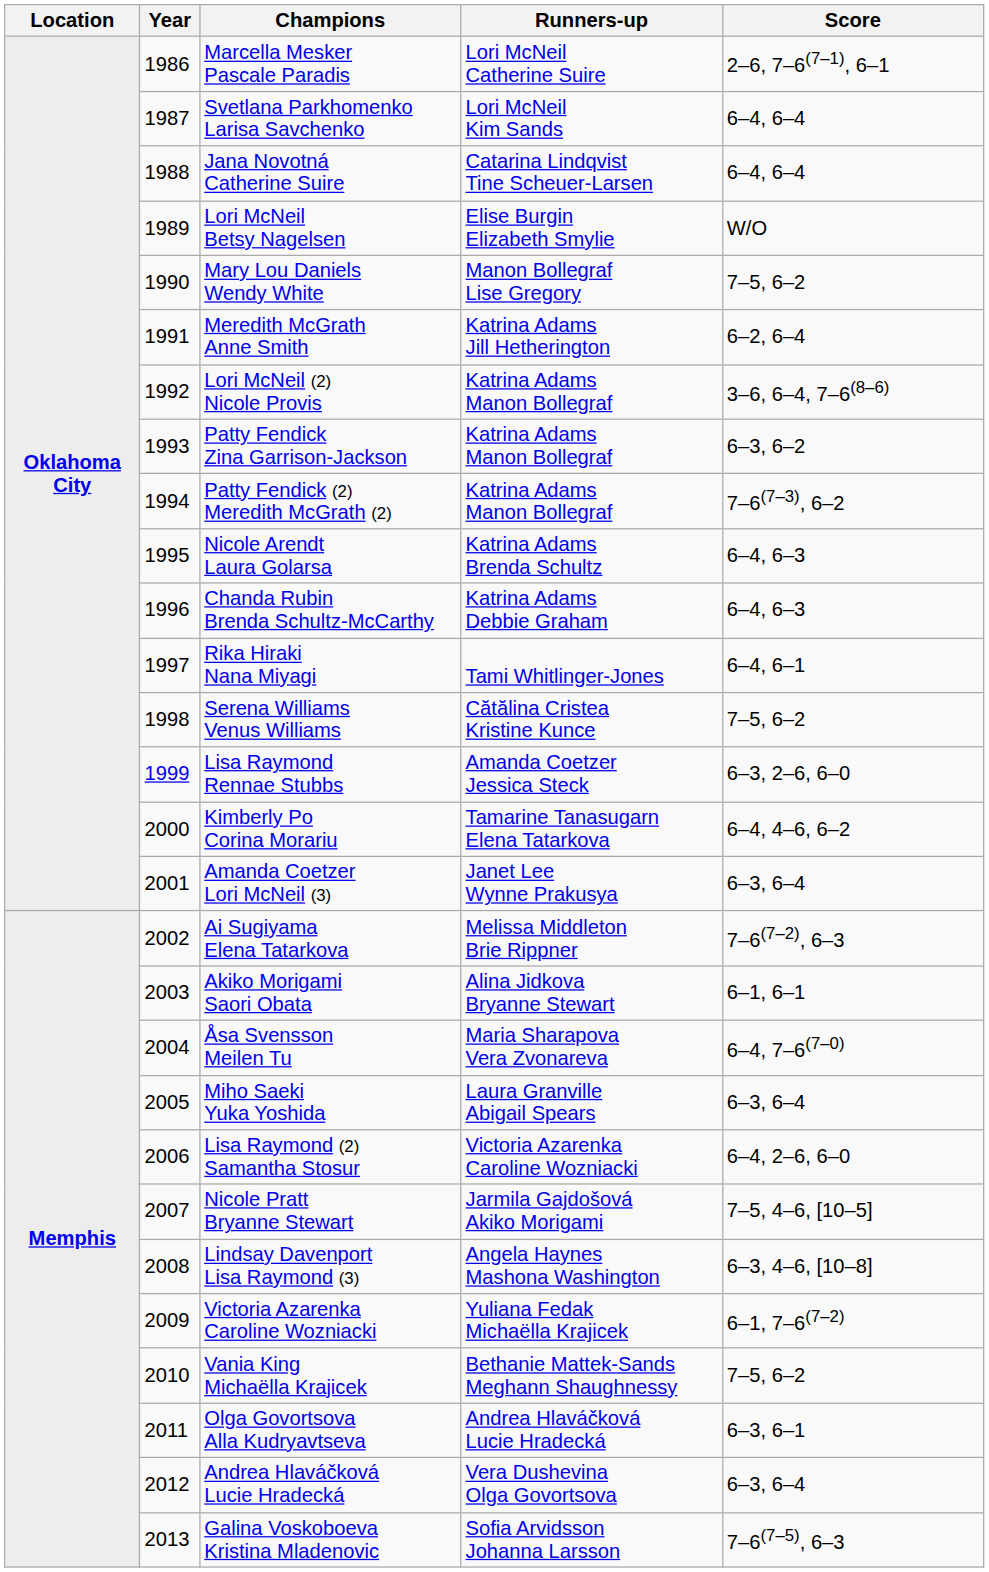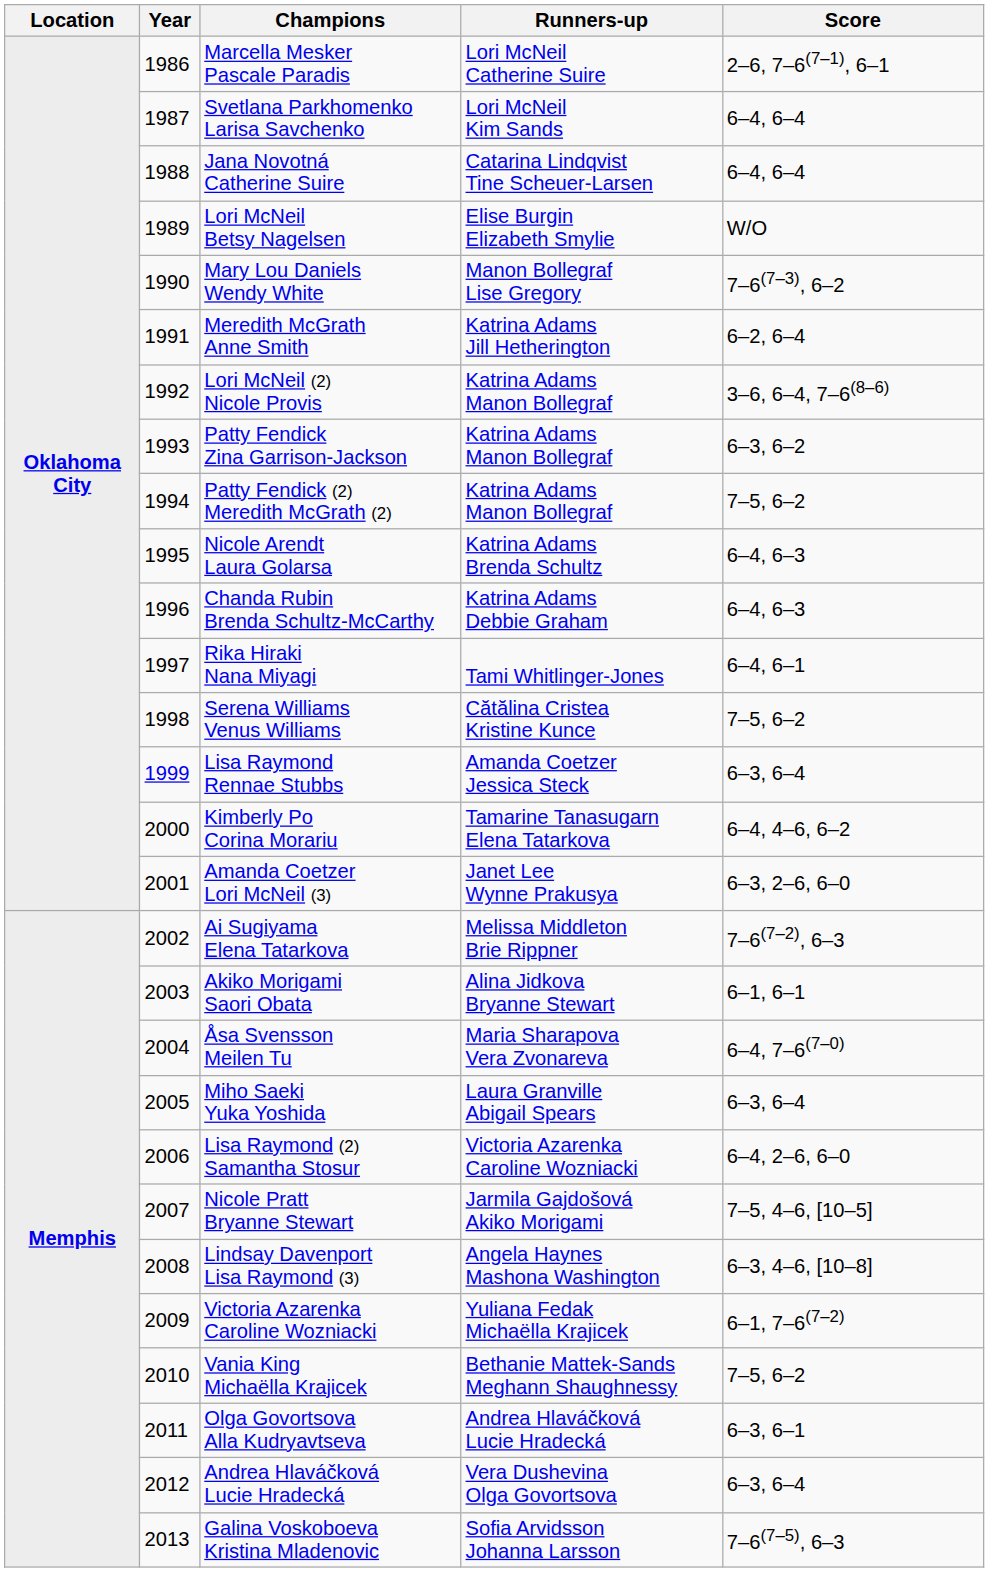Mary Lou Daniels Wendy White | Score: 7–5, 6–2 -> 7–6(7–3), 6–2
Patty Fendick (2) Meredith McGrath (2) | Score: 7–6(7–3), 6–2 -> 7–5, 6–2
Lisa Raymond Rennae Stubbs | Score: 6–3, 2–6, 6–0 -> 6–3, 6–4
Amanda Coetzer Lori McNeil (3) | Score: 6–3, 6–4 -> 6–3, 2–6, 6–0
